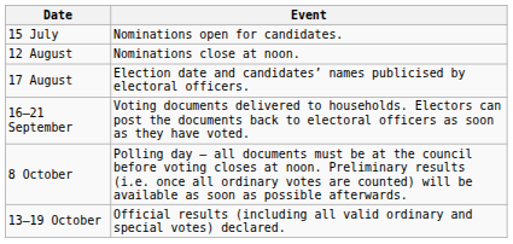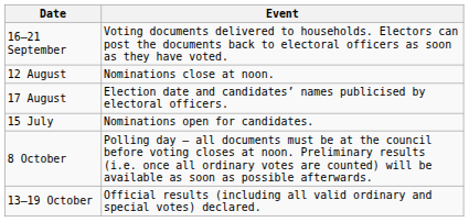rows swapped: 15 July <-> 16–21 September
